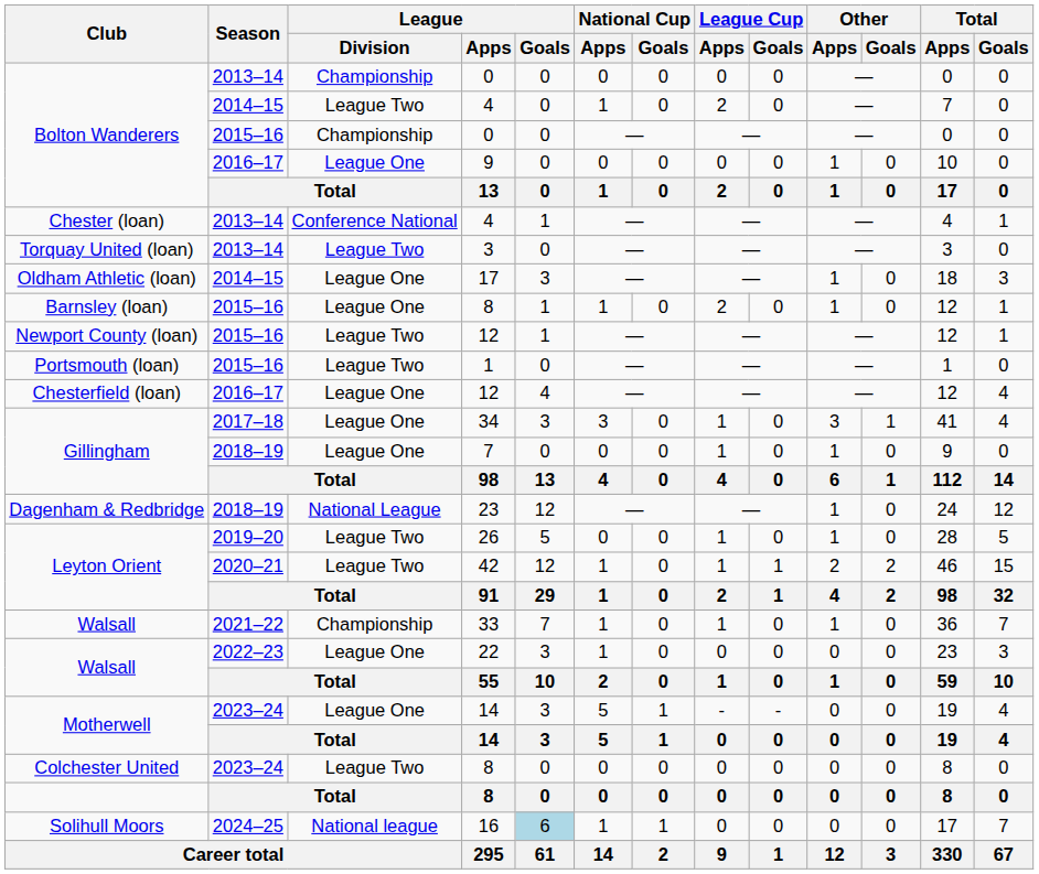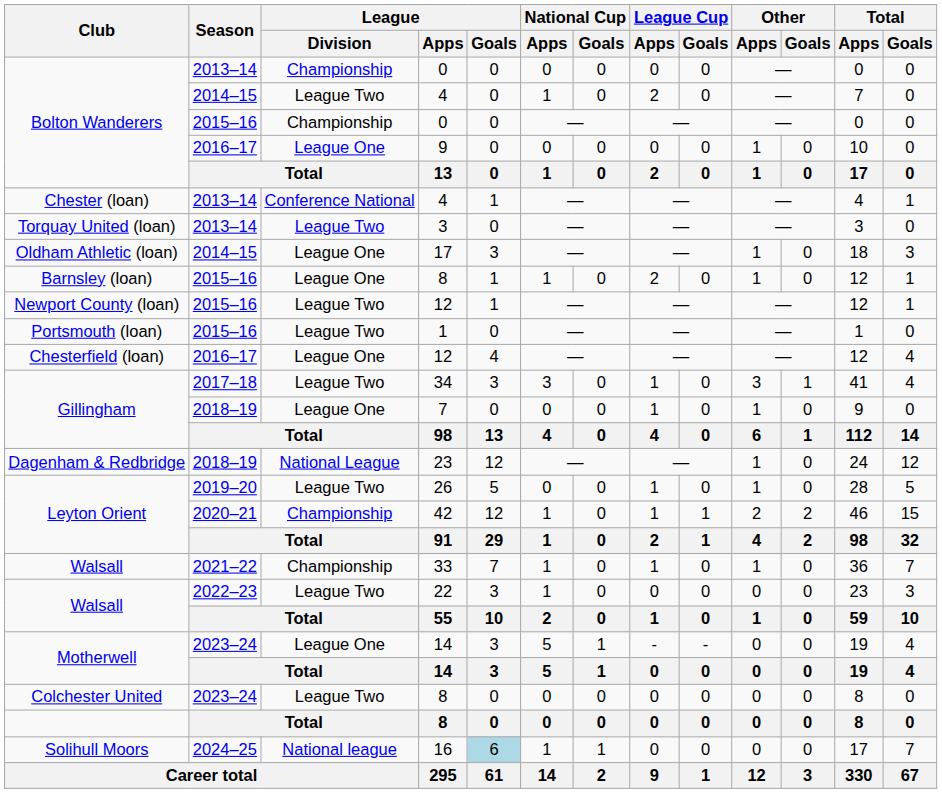34 | League / Division: League One -> League Two
42 | League / Division: League Two -> Championship
22 | League / Division: League One -> League Two
